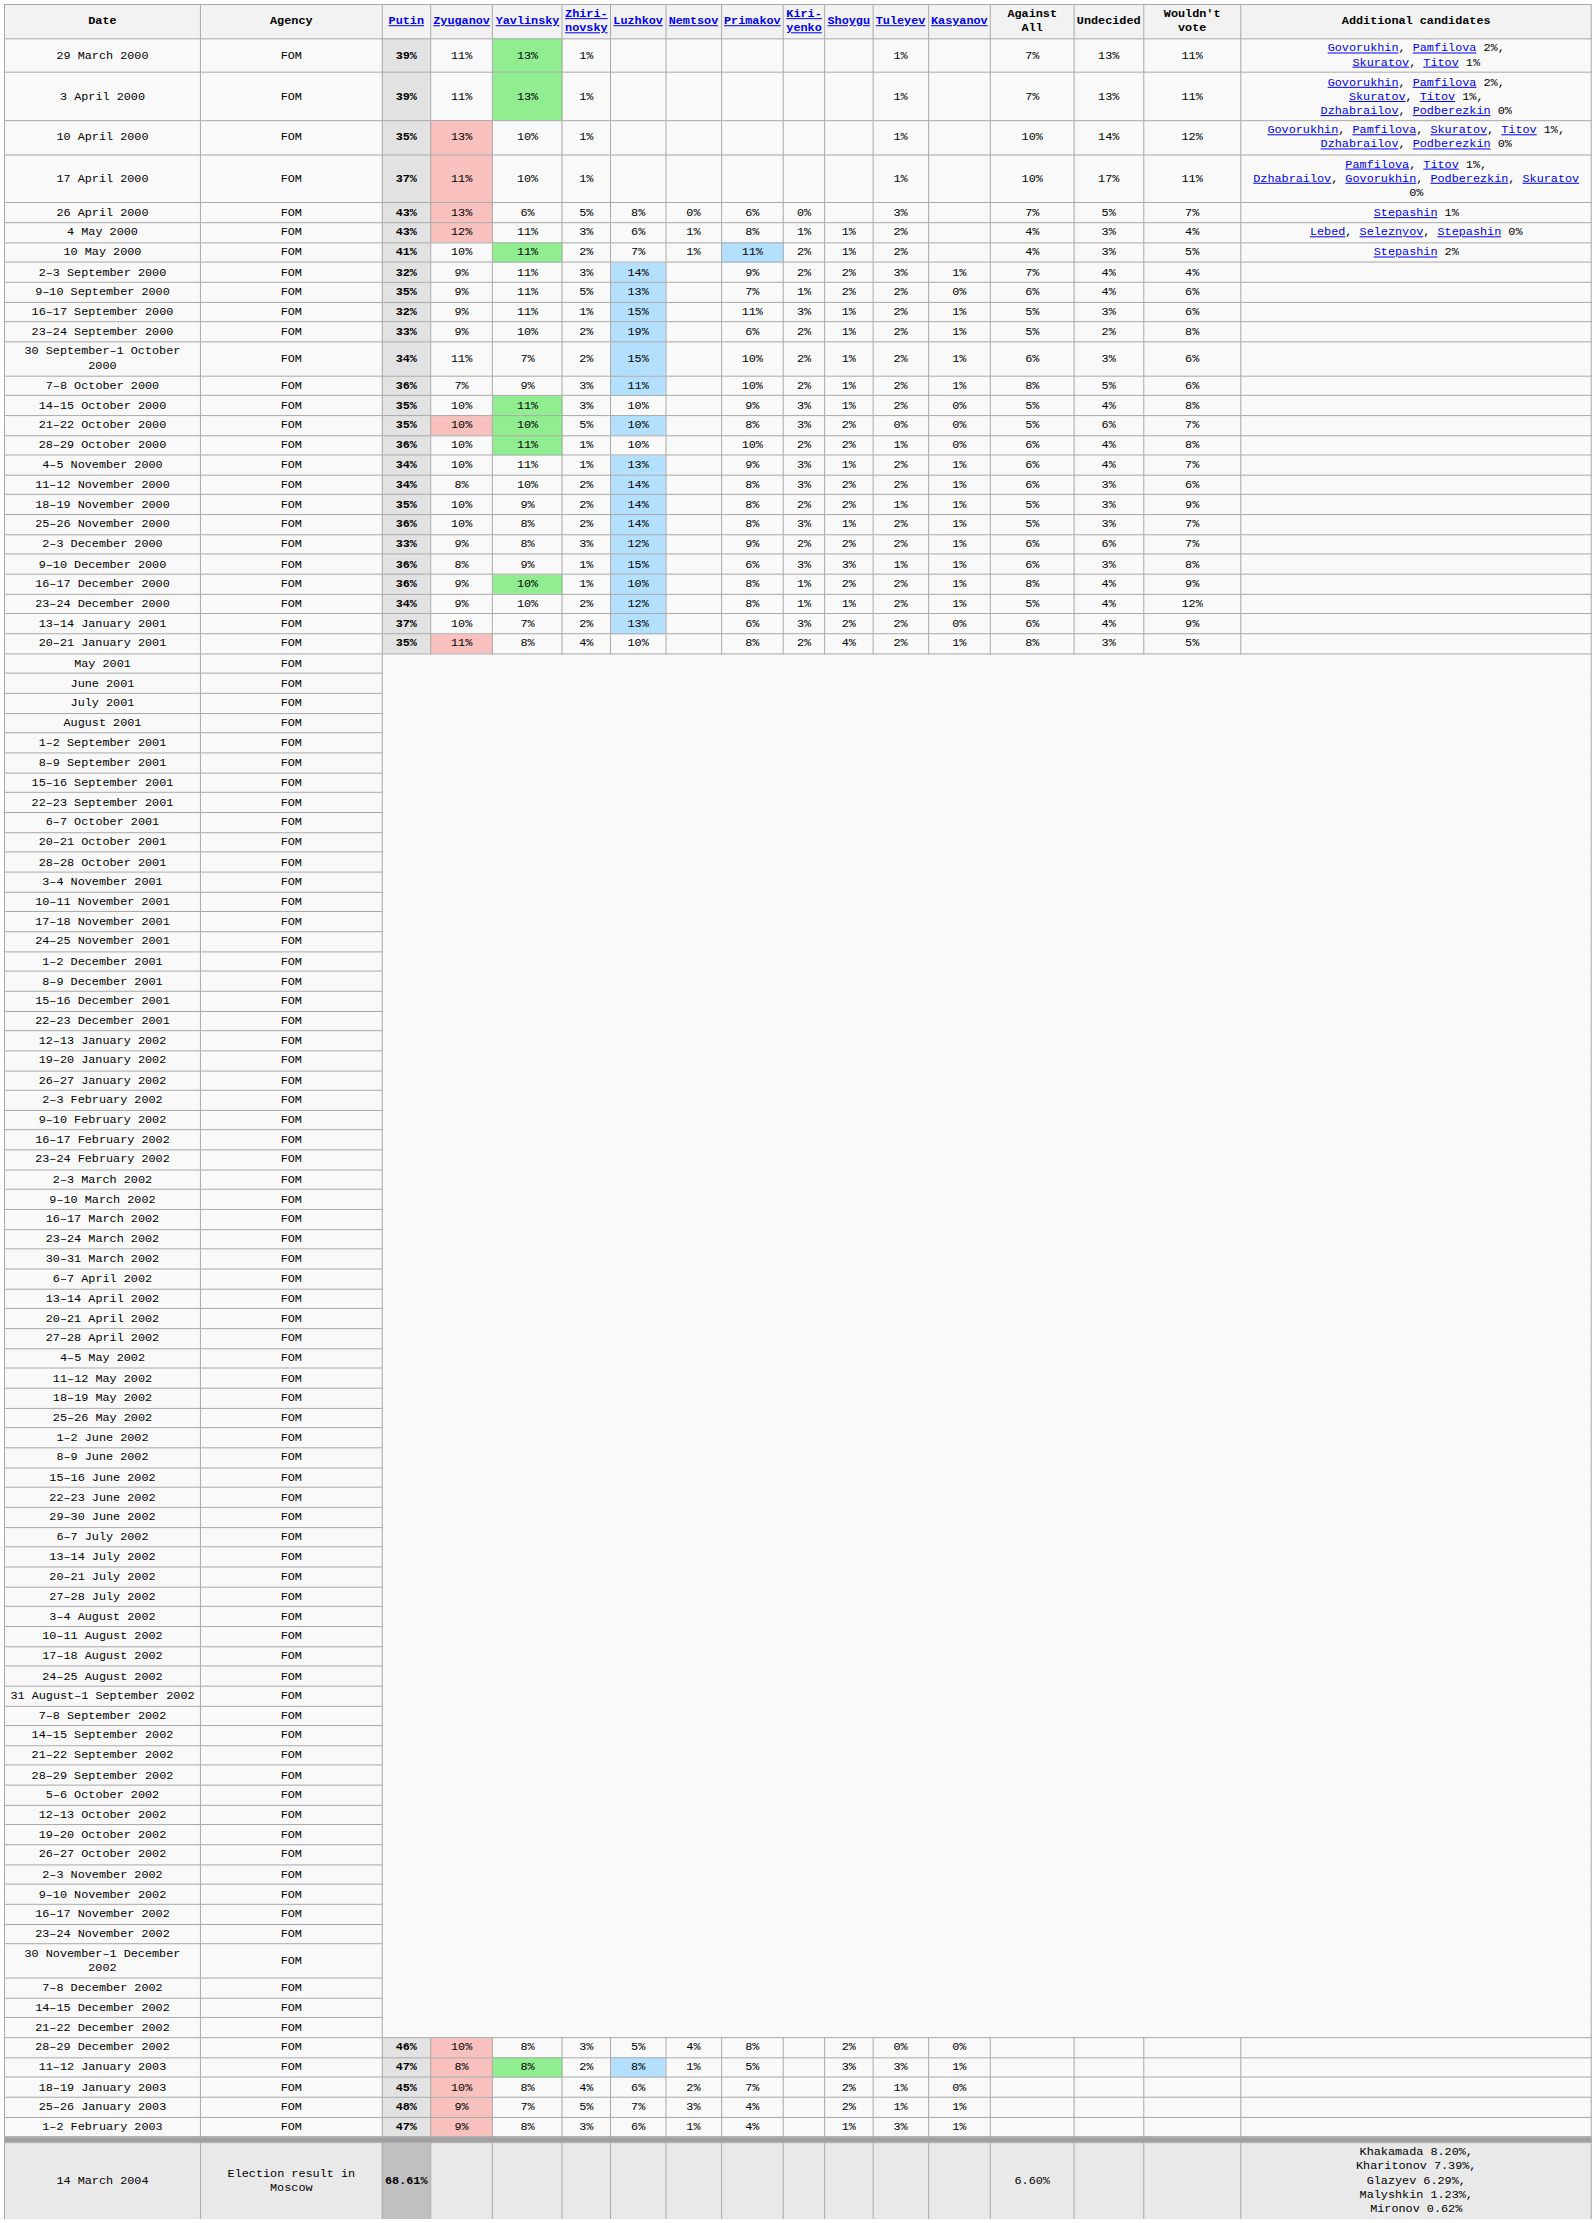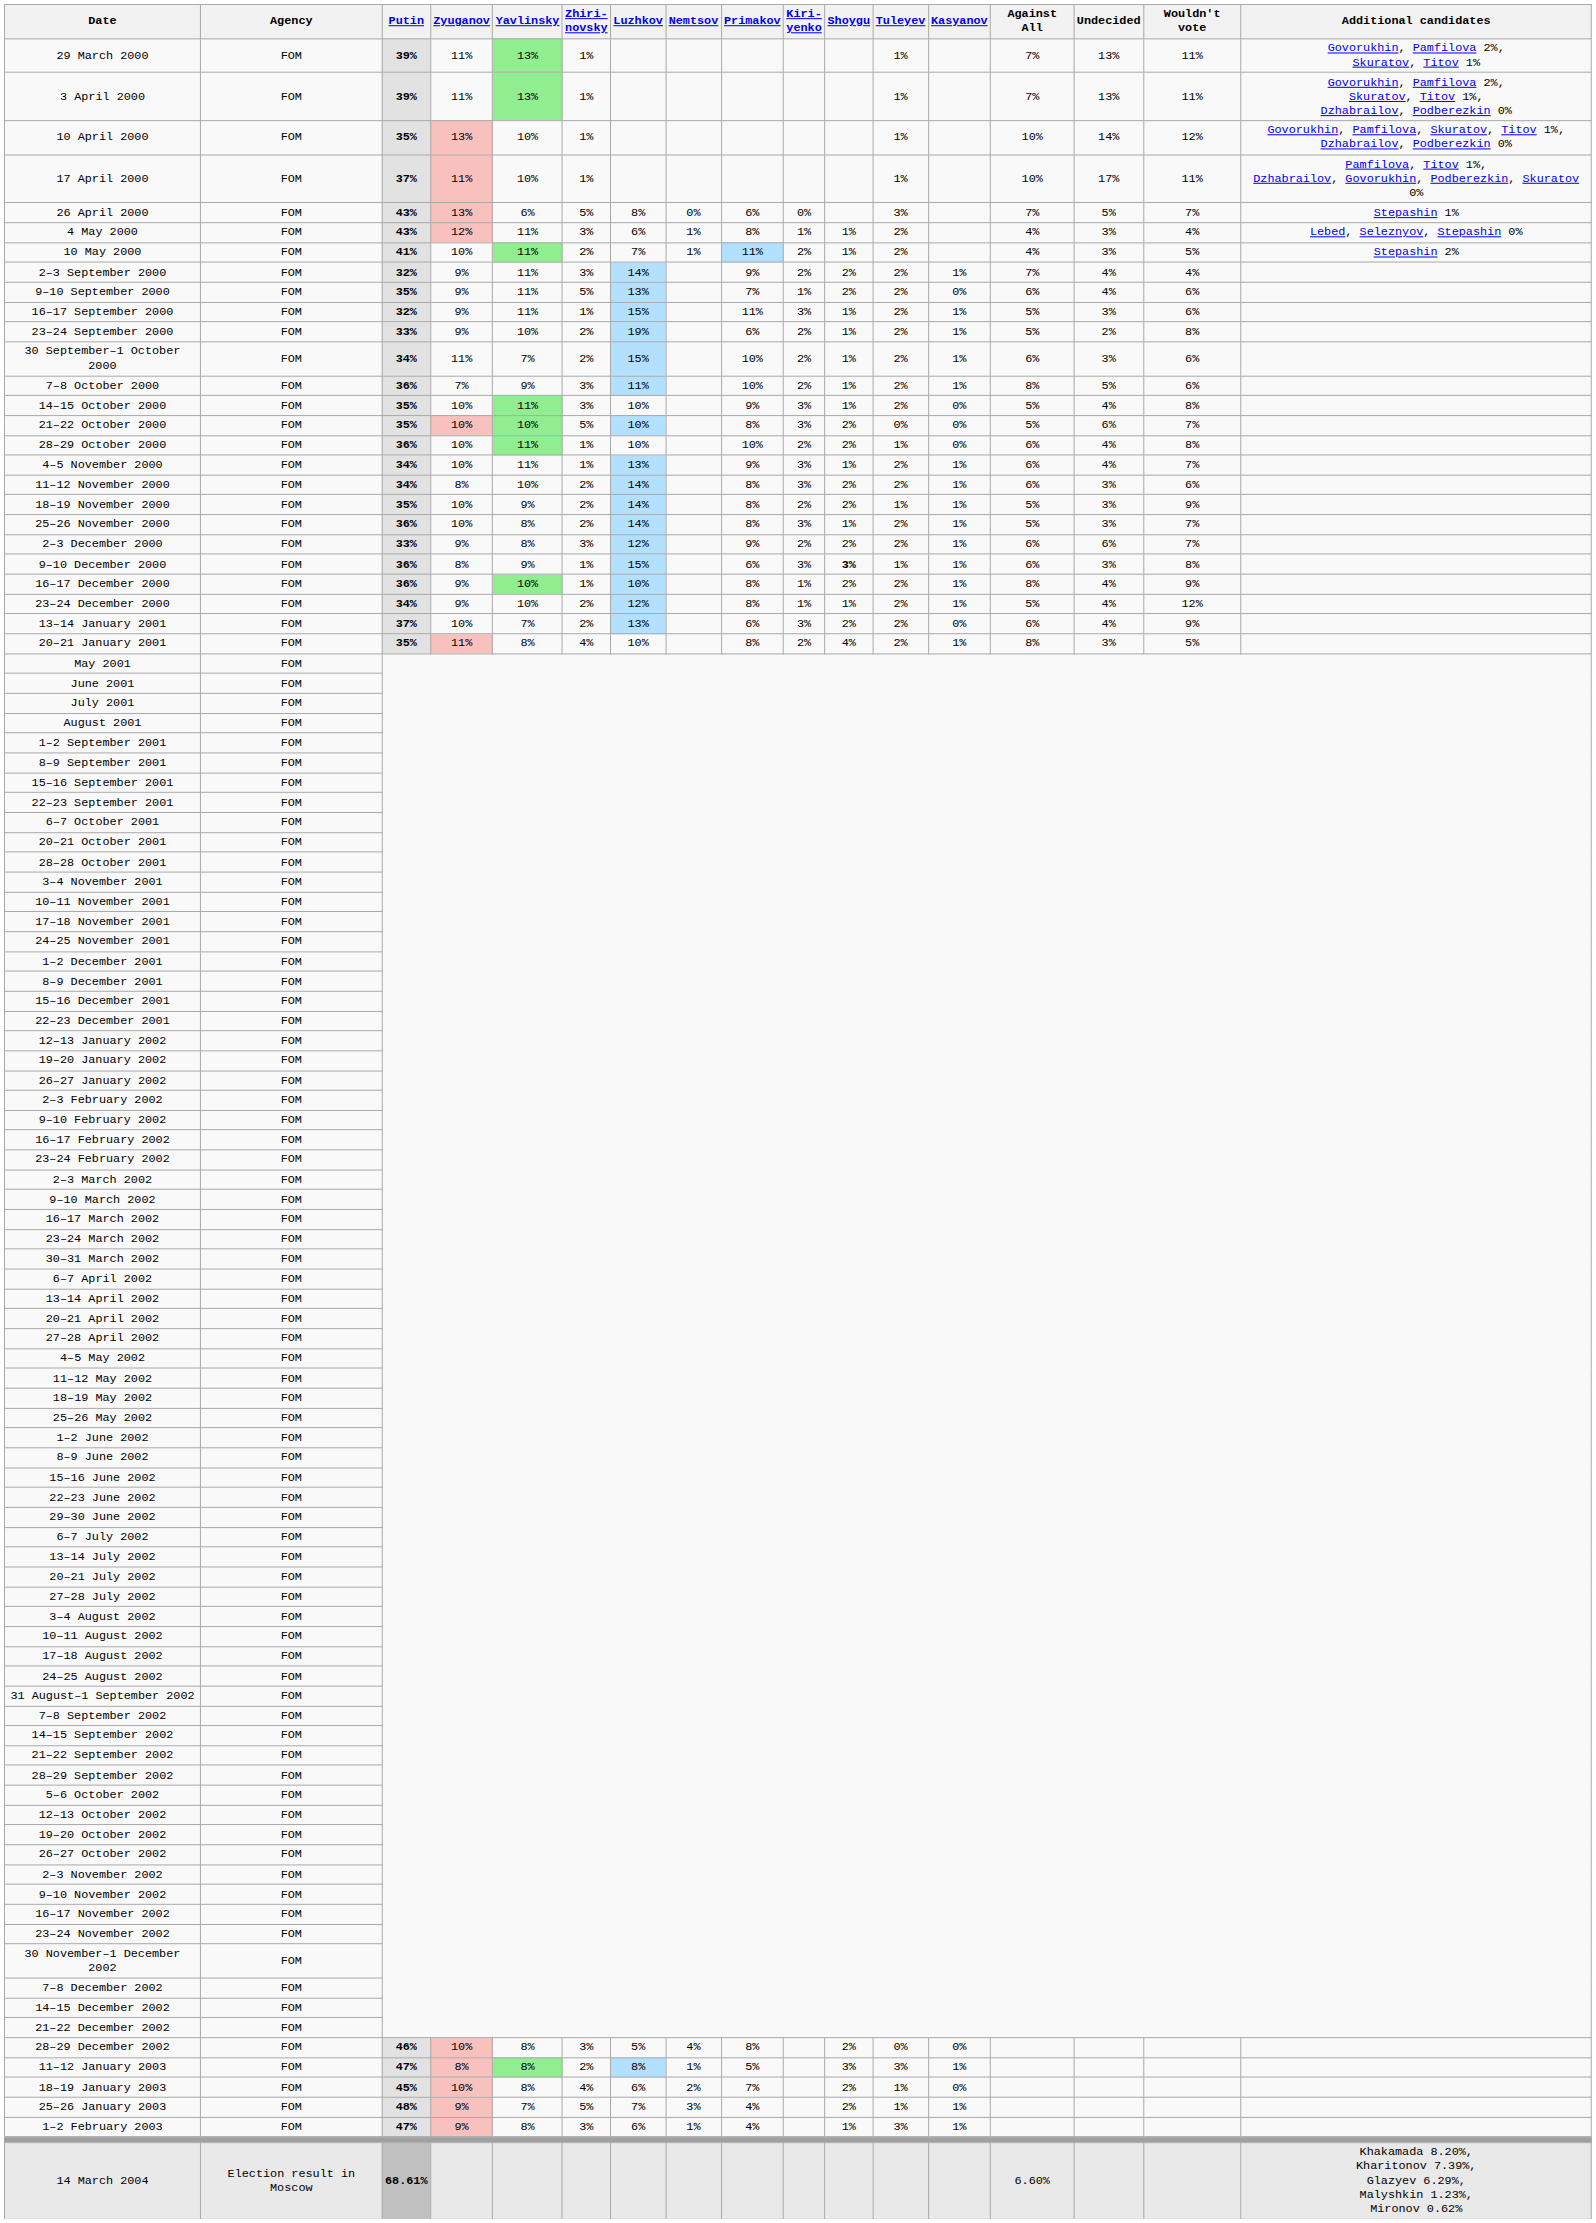2–3 September 2000 | Tuleyev: 3% -> 2%
9–10 December 2000 | Shoygu: normal -> bold
